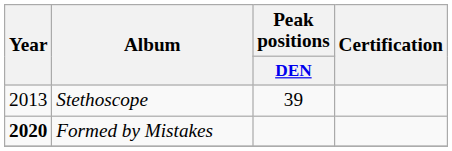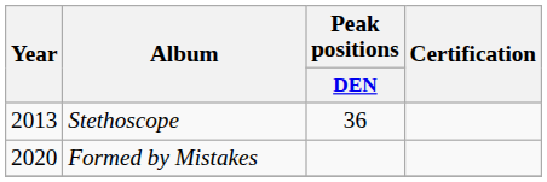Stethoscope | Peak positions / DEN: 39 -> 36
Formed by Mistakes | Year: bold -> normal
